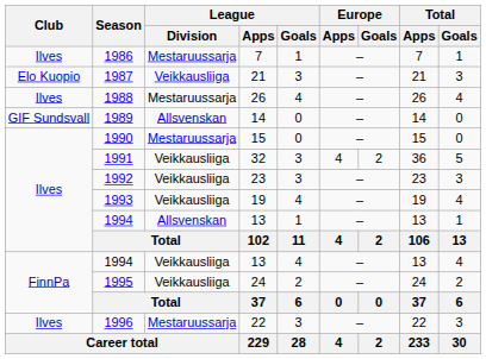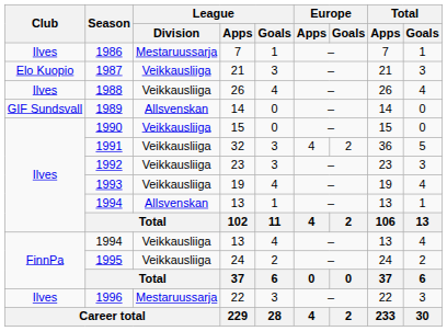1988 | League / Division: Mestaruussarja -> Veikkausliiga
1990 | League / Division: Mestaruussarja -> Veikkausliiga
